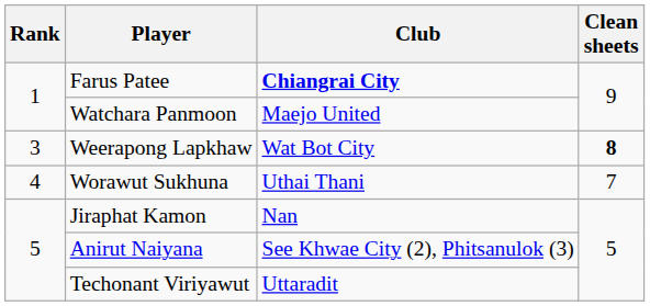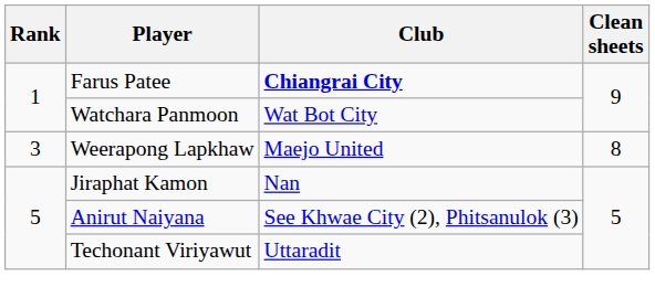Watchara Panmoon | Club: Maejo United -> Wat Bot City
Weerapong Lapkhaw | Club: Wat Bot City -> Maejo United
Weerapong Lapkhaw | Clean sheets: bold -> normal
- row: 4 | Worawut Sukhuna | Uthai Thani | 7
